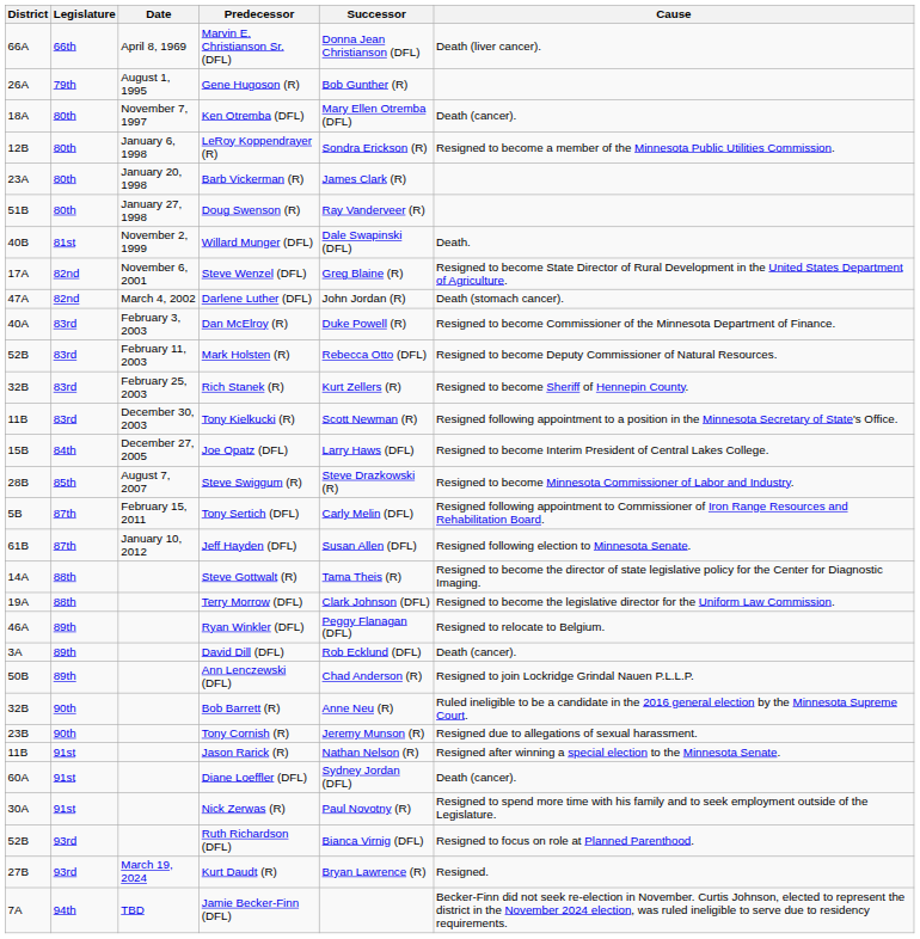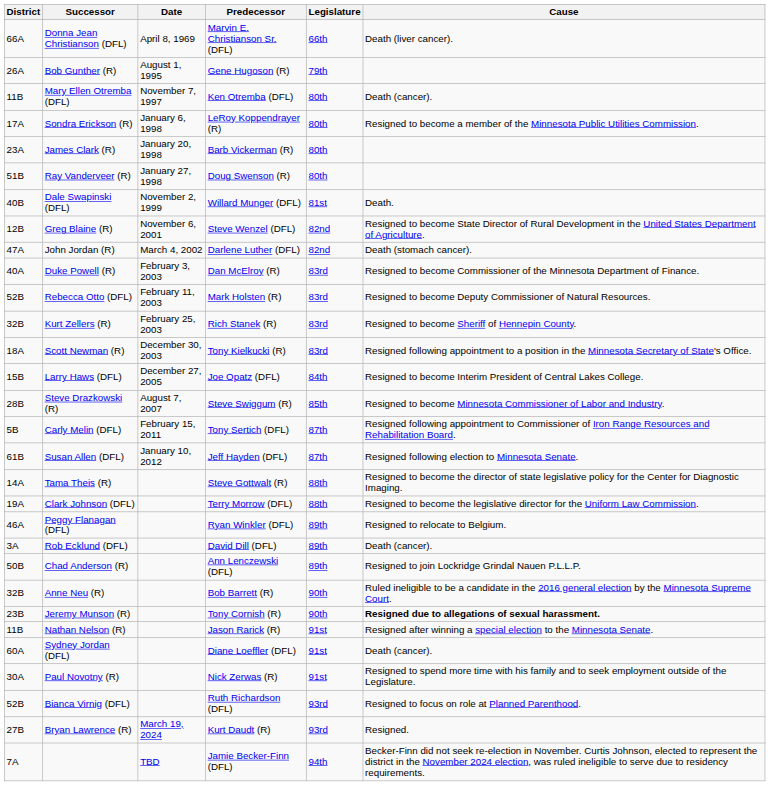columns swapped: Legislature <-> Successor
Ken Otremba (DFL) | District: 18A -> 11B
LeRoy Koppendrayer (R) | District: 12B -> 17A
Steve Wenzel (DFL) | District: 17A -> 12B
Tony Kielkucki (R) | District: 11B -> 18A
Tony Cornish (R) | Cause: normal -> bold
